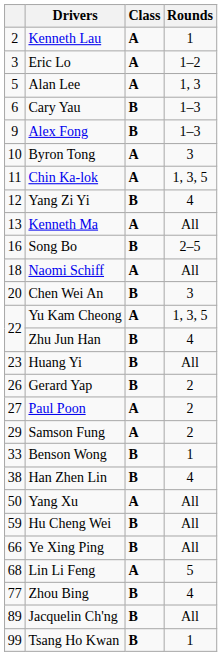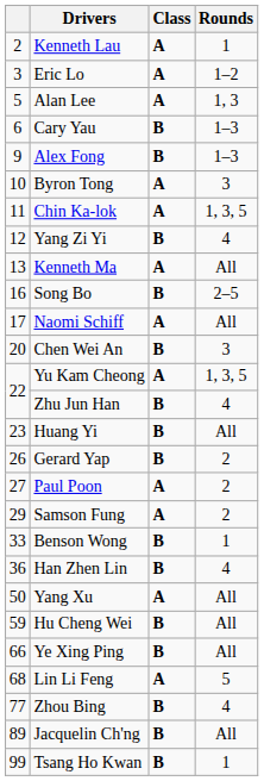Naomi Schiff | column 1: 18 -> 17
Han Zhen Lin | column 1: 38 -> 36
